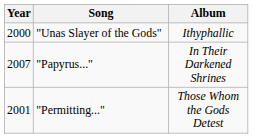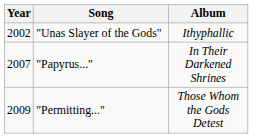"Unas Slayer of the Gods" | Year: 2000 -> 2002
"Permitting..." | Year: 2001 -> 2009
